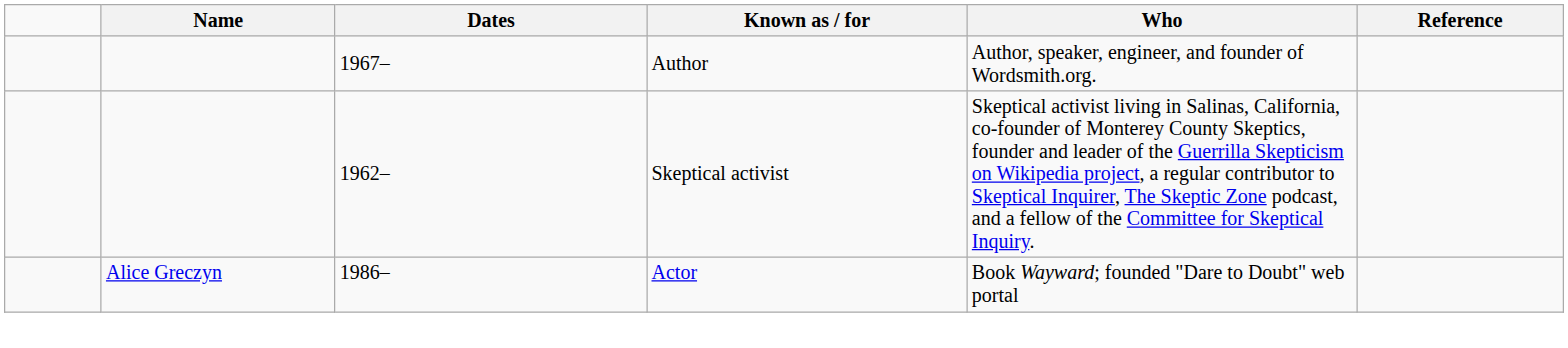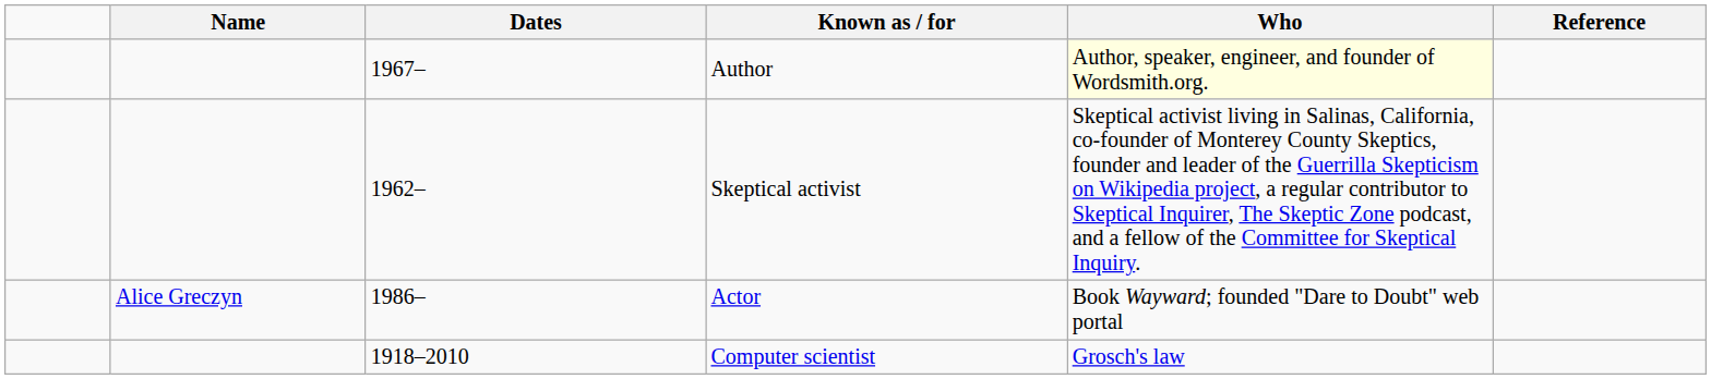Author | Who: no background -> lightyellow background
+ row: 1918–2010 | Computer scientist | Grosch's law
